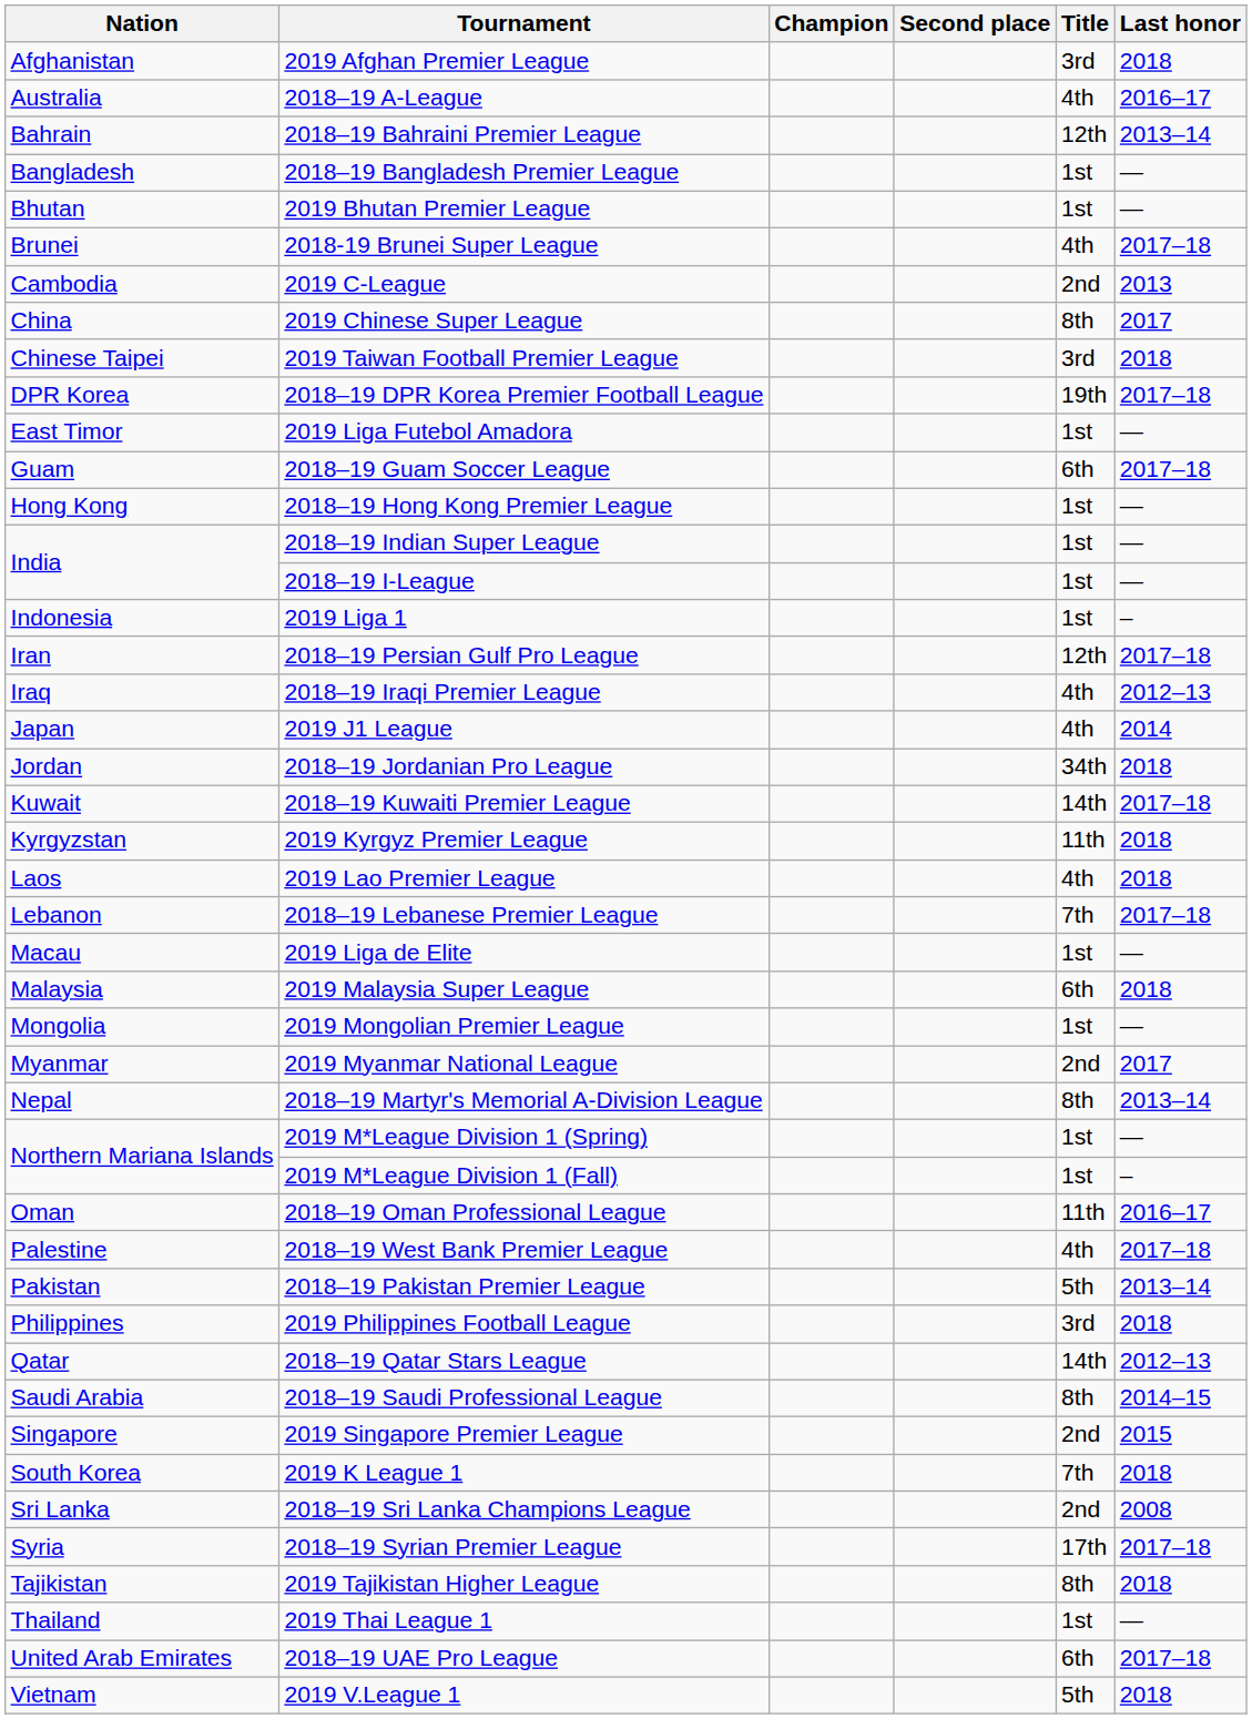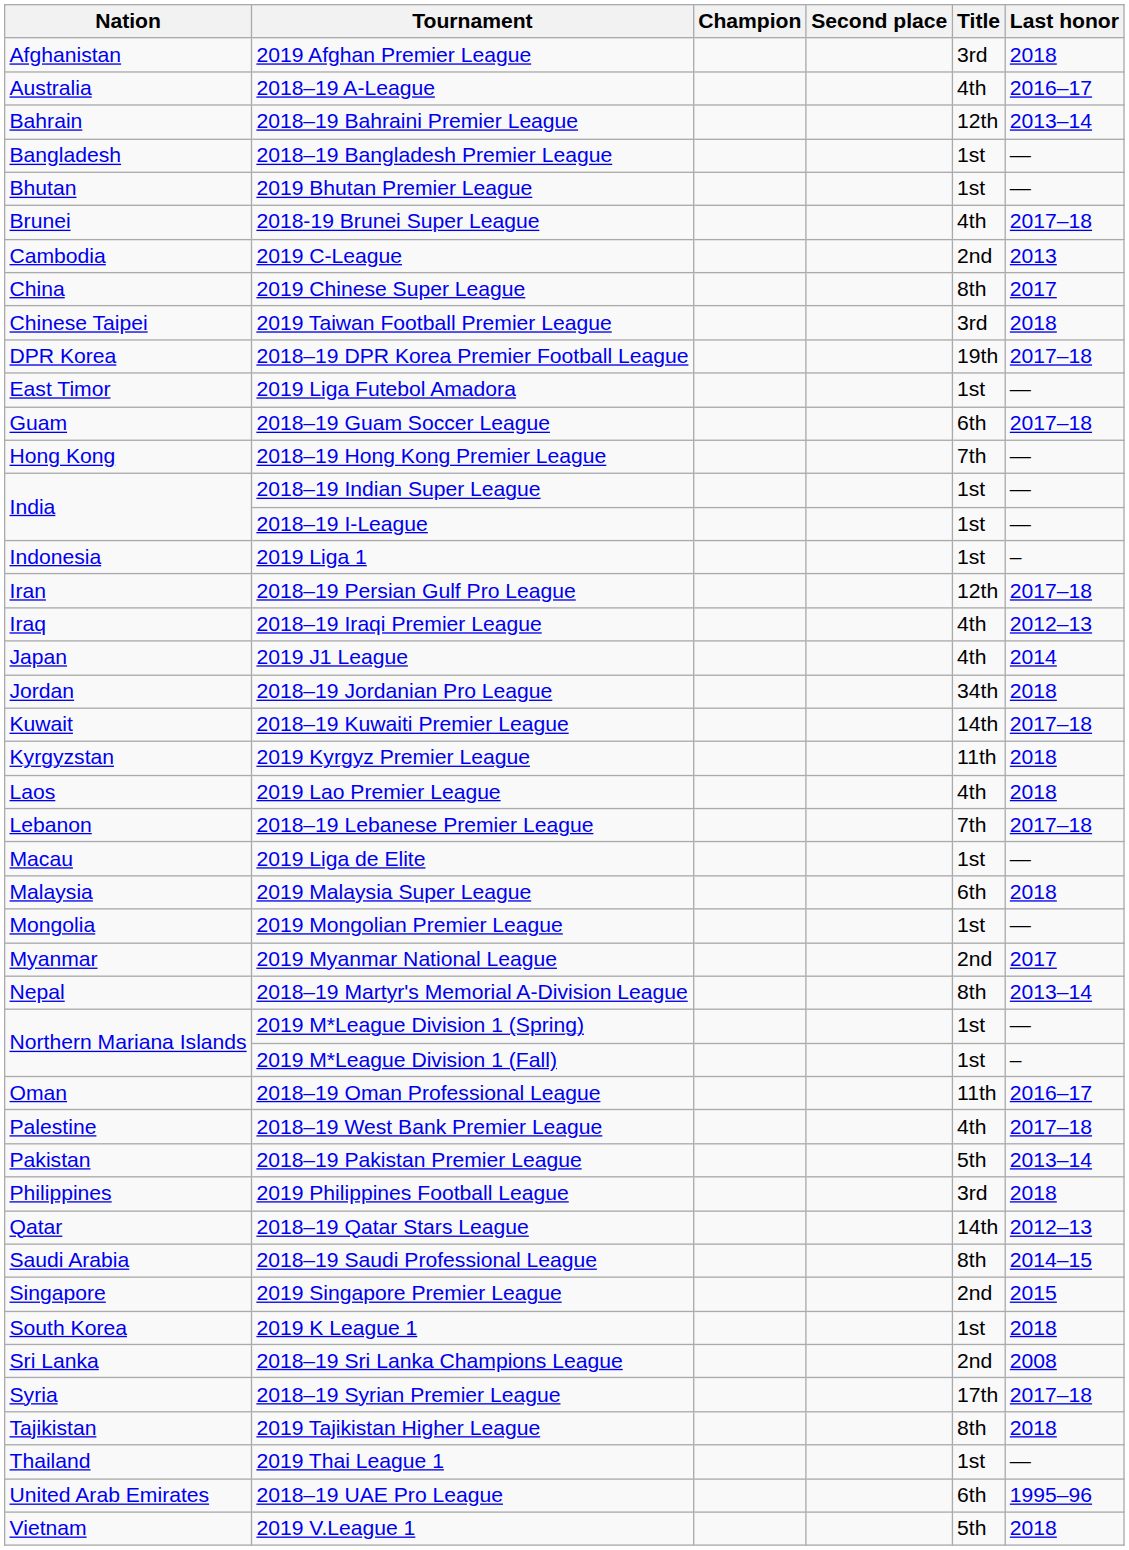2018–19 Hong Kong Premier League | Title: 1st -> 7th
2019 K League 1 | Title: 7th -> 1st
2018–19 UAE Pro League | Last honor: 2017–18 -> 1995–96
